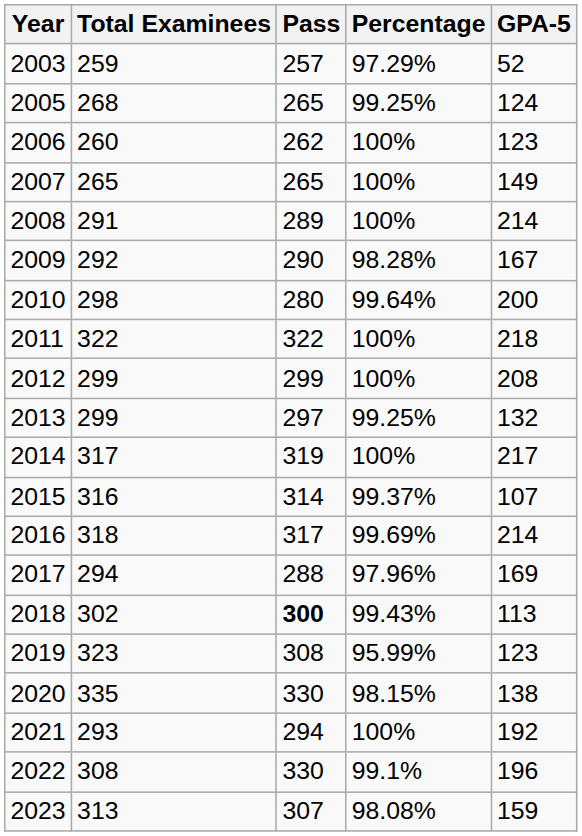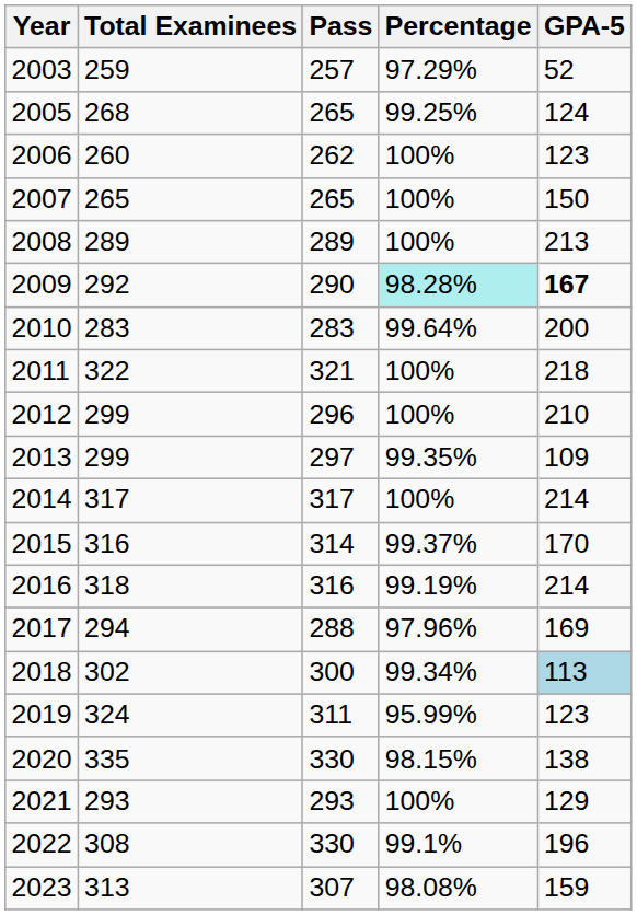2007 | GPA-5: 149 -> 150
2008 | Total Examinees: 291 -> 289
2008 | GPA-5: 214 -> 213
2009 | Percentage: no background -> paleturquoise background
2009 | GPA-5: normal -> bold
2010 | Total Examinees: 298 -> 283
2010 | Pass: 280 -> 283
2011 | Pass: 322 -> 321
2012 | Pass: 299 -> 296
2012 | GPA-5: 208 -> 210
2013 | Percentage: 99.25% -> 99.35%
2013 | GPA-5: 132 -> 109
2014 | Pass: 319 -> 317
2014 | GPA-5: 217 -> 214
2015 | GPA-5: 107 -> 170
2016 | Pass: 317 -> 316
2016 | Percentage: 99.69% -> 99.19%
2018 | Pass: bold -> normal
2018 | Percentage: 99.43% -> 99.34%
2018 | GPA-5: no background -> lightblue background
2019 | Total Examinees: 323 -> 324
2019 | Pass: 308 -> 311
2021 | Pass: 294 -> 293
2021 | GPA-5: 192 -> 129
